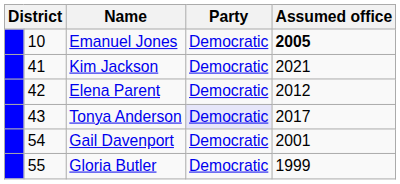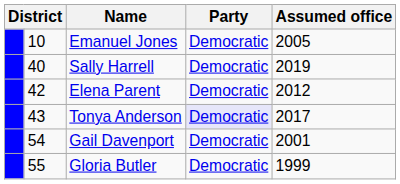Emanuel Jones | Assumed office: bold -> normal
+ row: 40 | Sally Harrell | Democratic | 2019
- row: 41 | Kim Jackson | Democratic | 2021
